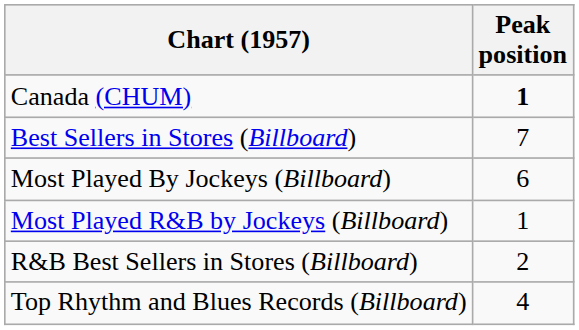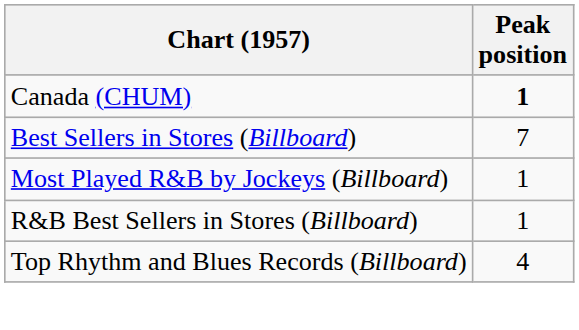- row: Most Played By Jockeys (Billboard) | 6
R&B Best Sellers in Stores (Billboard) | Peak position: 2 -> 1
